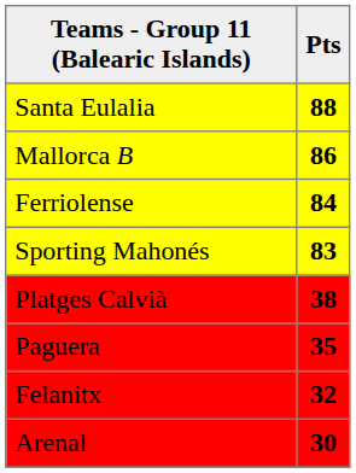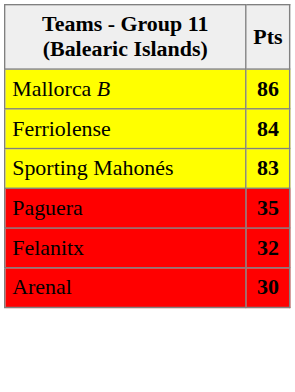- row: Santa Eulalia | 88
- row: Platges Calvià | 38
